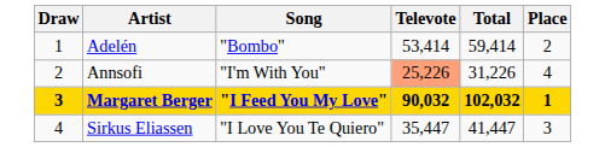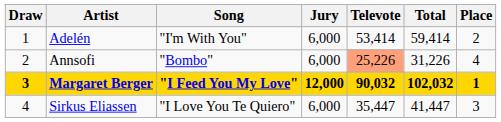+ column: Jury | 6,000 | 6,000 | 12,000 | 6,000
Adelén | Song: "Bombo" -> "I'm With You"
Annsofi | Song: "I'm With You" -> "Bombo"
